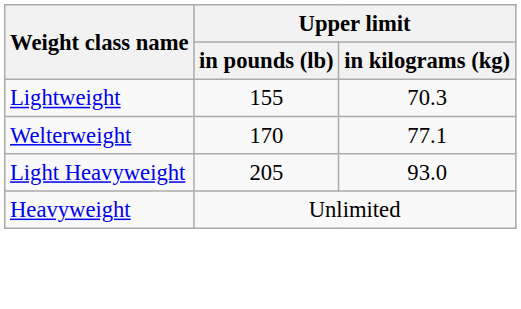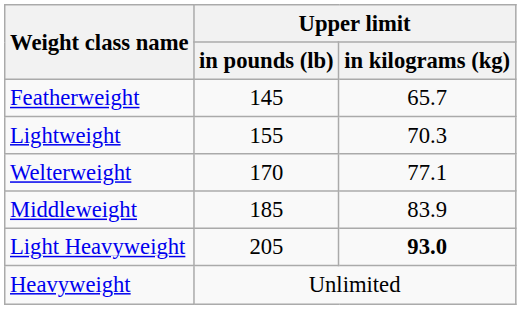+ row: Featherweight | 145 | 65.7
+ row: Middleweight | 185 | 83.9
Light Heavyweight | Upper limit / in kilograms (kg): normal -> bold
